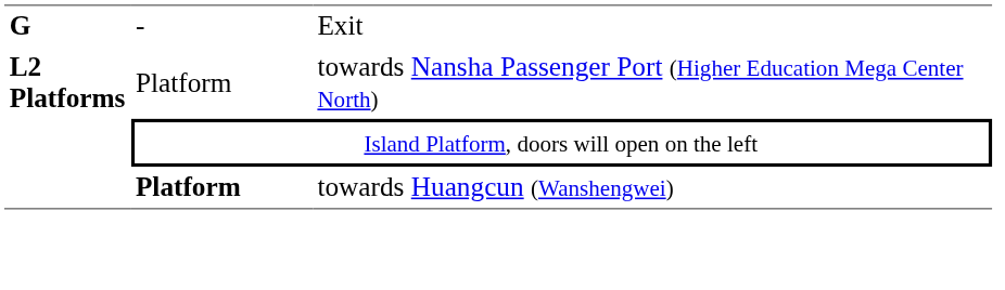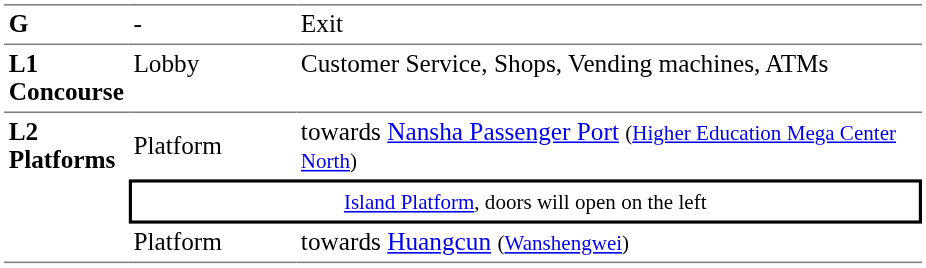+ row: L1 Concourse | Lobby | Customer Service, Shops, Vending machines, ATMs
towards Huangcun (Wanshengwei) | column 2: bold -> normal
